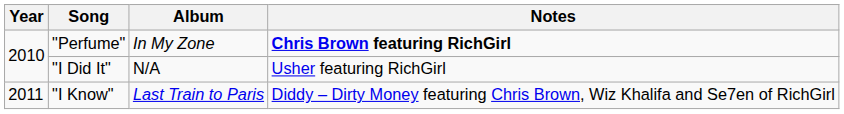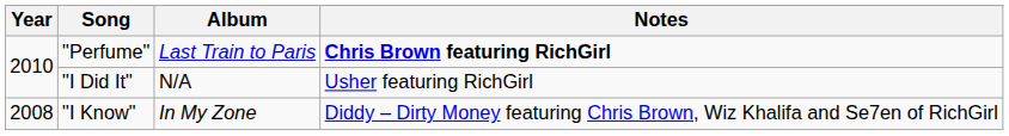"Perfume" | Album: In My Zone -> Last Train to Paris
"I Know" | Year: 2011 -> 2008
"I Know" | Album: Last Train to Paris -> In My Zone
